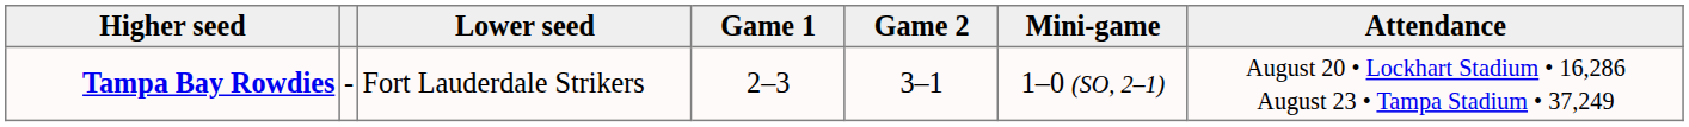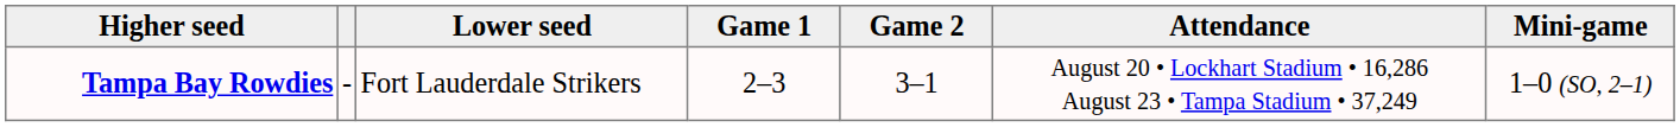columns swapped: Mini-game <-> Attendance
